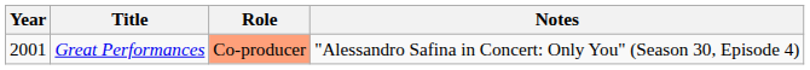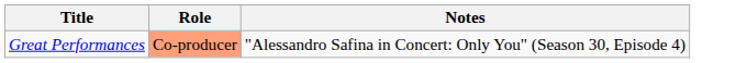- column: Year | 2001
